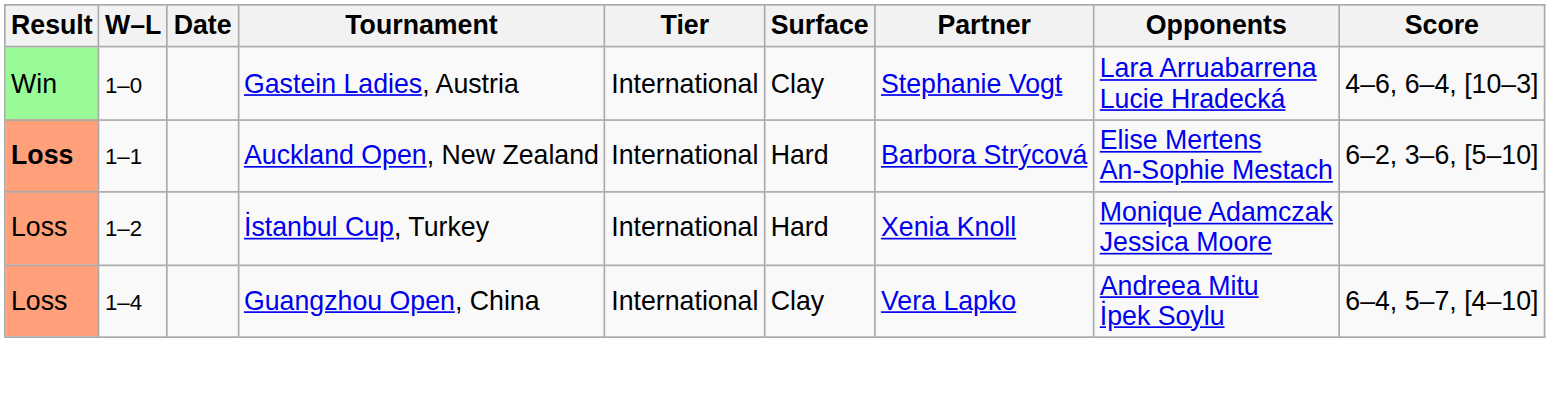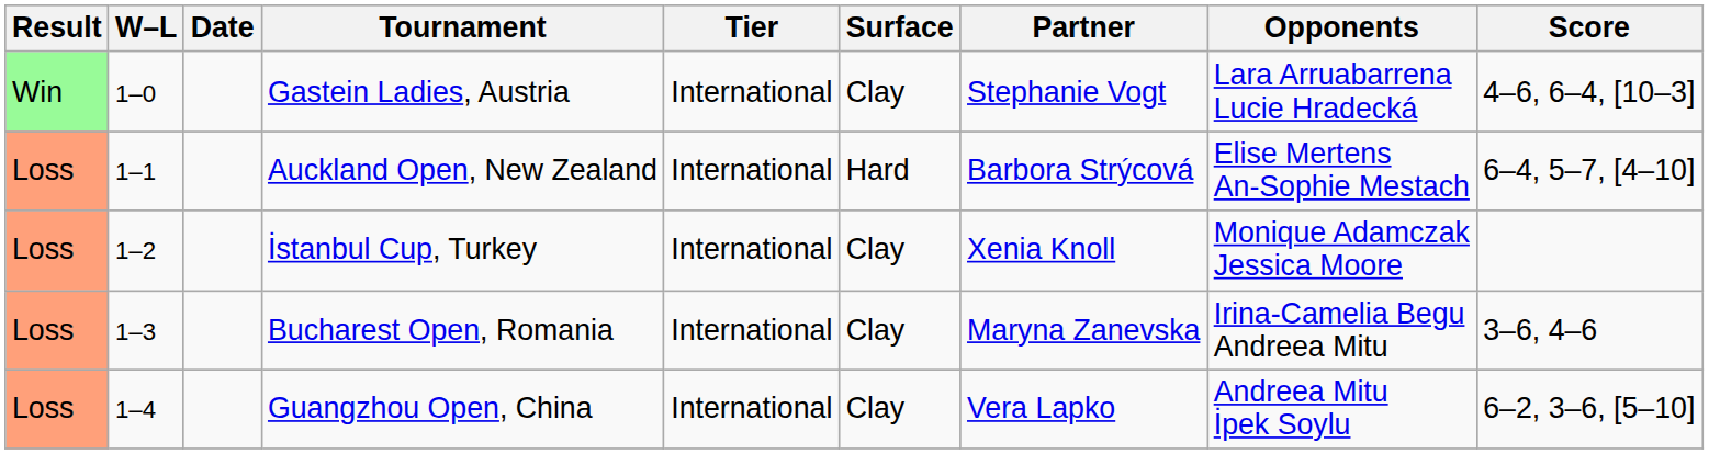Auckland Open, New Zealand | Result: bold -> normal
Auckland Open, New Zealand | Score: 6–2, 3–6, [5–10] -> 6–4, 5–7, [4–10]
İstanbul Cup, Turkey | Surface: Hard -> Clay
+ row: Loss | 1–3 | Bucharest Open, Romania | International | Clay | Maryna Zanevska | Irina-Camelia Begu Andreea Mitu | 3–6, 4–6
Guangzhou Open, China | Score: 6–4, 5–7, [4–10] -> 6–2, 3–6, [5–10]
